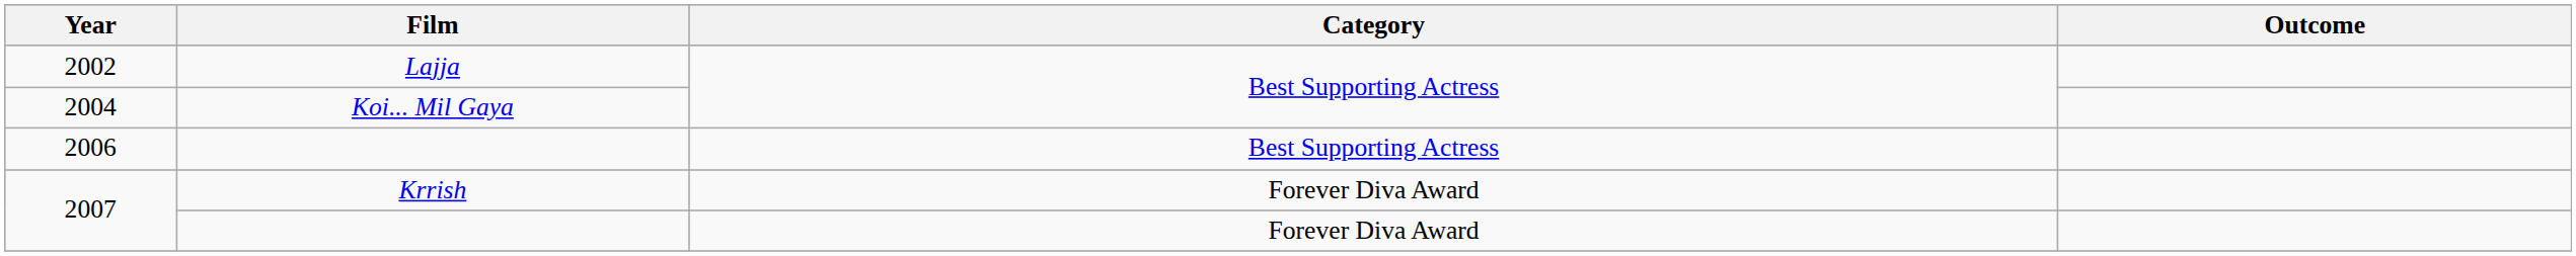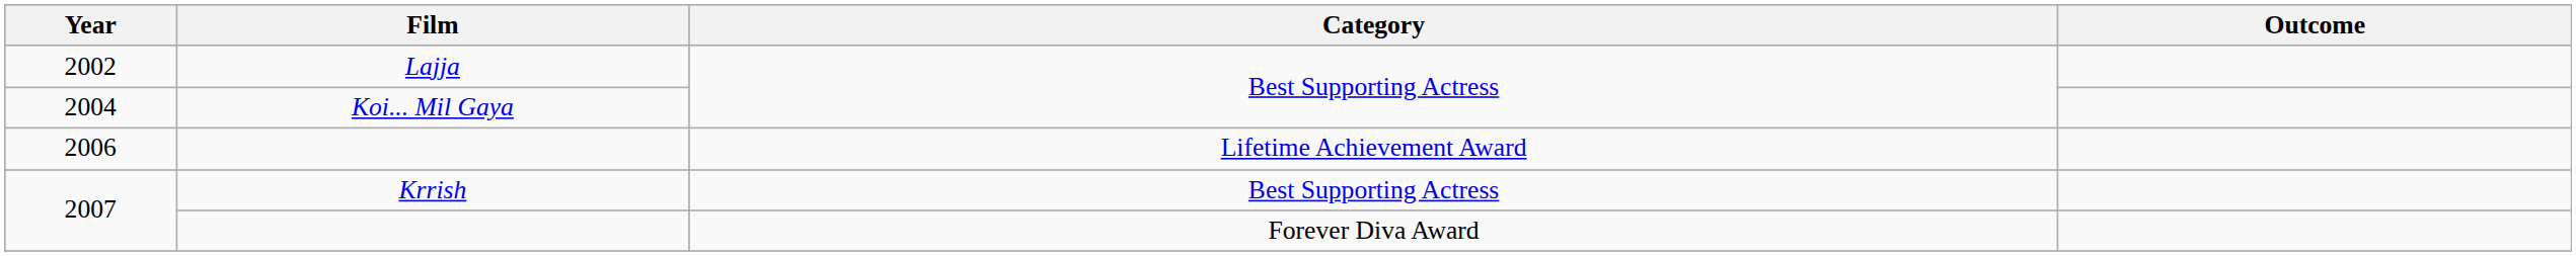2006 | Category: Best Supporting Actress -> Lifetime Achievement Award
2007 / Krrish | Category: Forever Diva Award -> Best Supporting Actress
